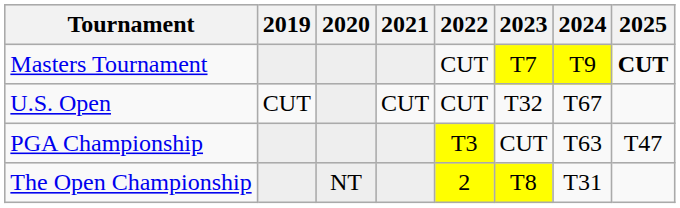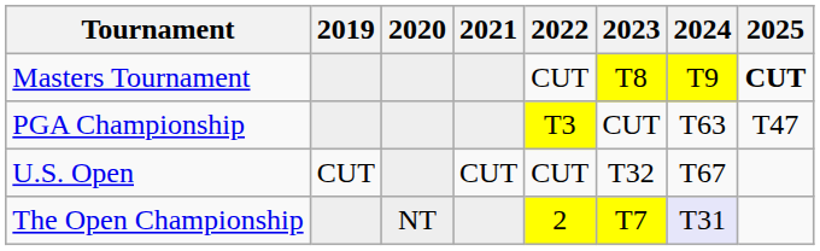Masters Tournament | 2023: T7 -> T8
rows swapped: PGA Championship <-> U.S. Open
The Open Championship | 2023: T8 -> T7
The Open Championship | 2024: no background -> lavender background
